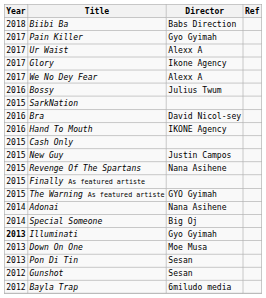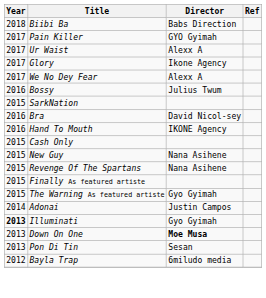Pain Killer | Director: Gyo Gyimah -> GYO Gyimah
New Guy | Director: Justin Campos -> Nana Asihene
The Warning As featured artiste | Director: GYO Gyimah -> Gyo Gyimah
Adonai | Director: Nana Asihene -> Justin Campos
- row: 2014 | Special Someone | Big Oj
Down On One | Director: normal -> bold
- row: 2012 | Gunshot | Sesan
